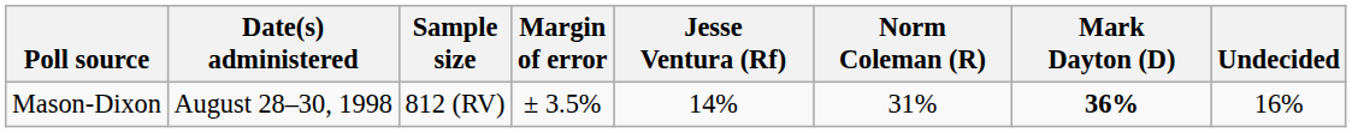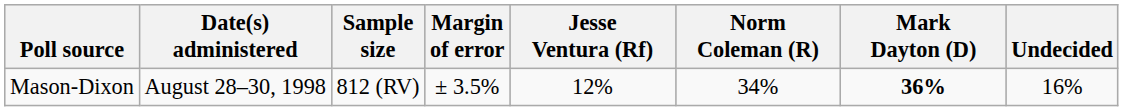Mason-Dixon | Jesse Ventura (Rf): 14% -> 12%
Mason-Dixon | Norm Coleman (R): 31% -> 34%
